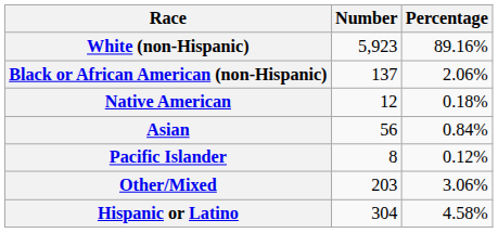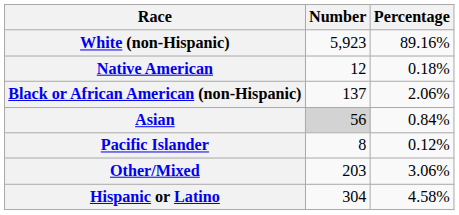rows swapped: Black or African American (non-Hispanic) <-> Native American
Asian | Number: no background -> lightgrey background
